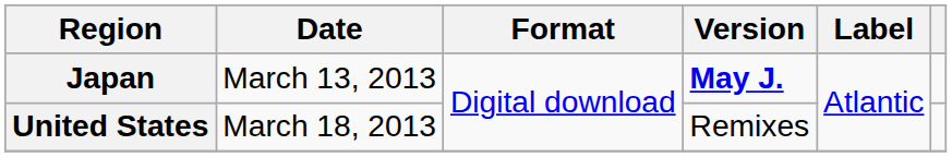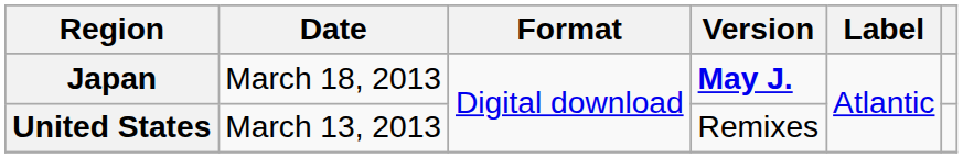Japan | Date: March 13, 2013 -> March 18, 2013
United States | Date: March 18, 2013 -> March 13, 2013
